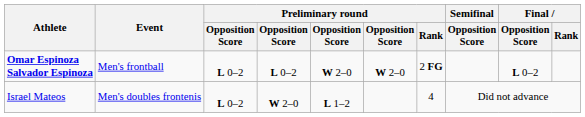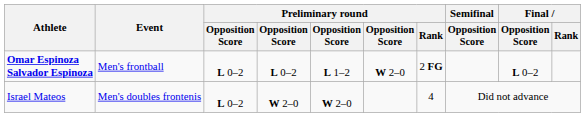Omar Espinoza Salvador Espinoza | column 5: W 2–0 -> L 1–2
Israel Mateos | column 5: L 1–2 -> W 2–0
